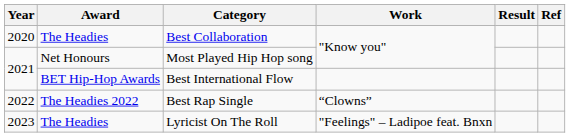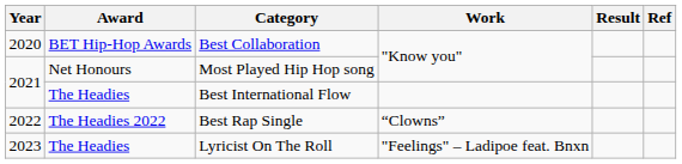Best Collaboration | Award: The Headies -> BET Hip-Hop Awards
Best International Flow | Award: BET Hip-Hop Awards -> The Headies
